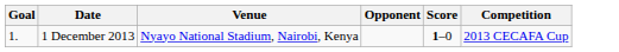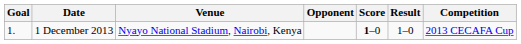+ column: Result | 1–0
